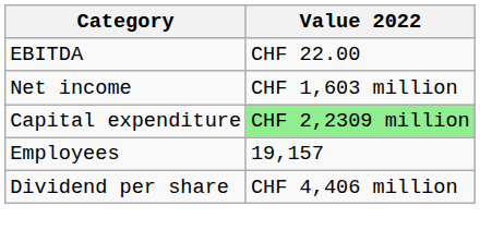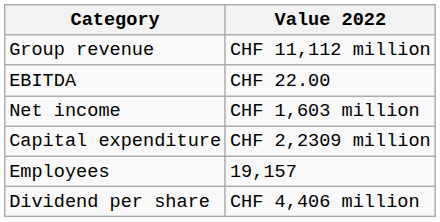+ row: Group revenue | CHF 11,112 million
Capital expenditure | Value 2022: lightgreen background -> no background
